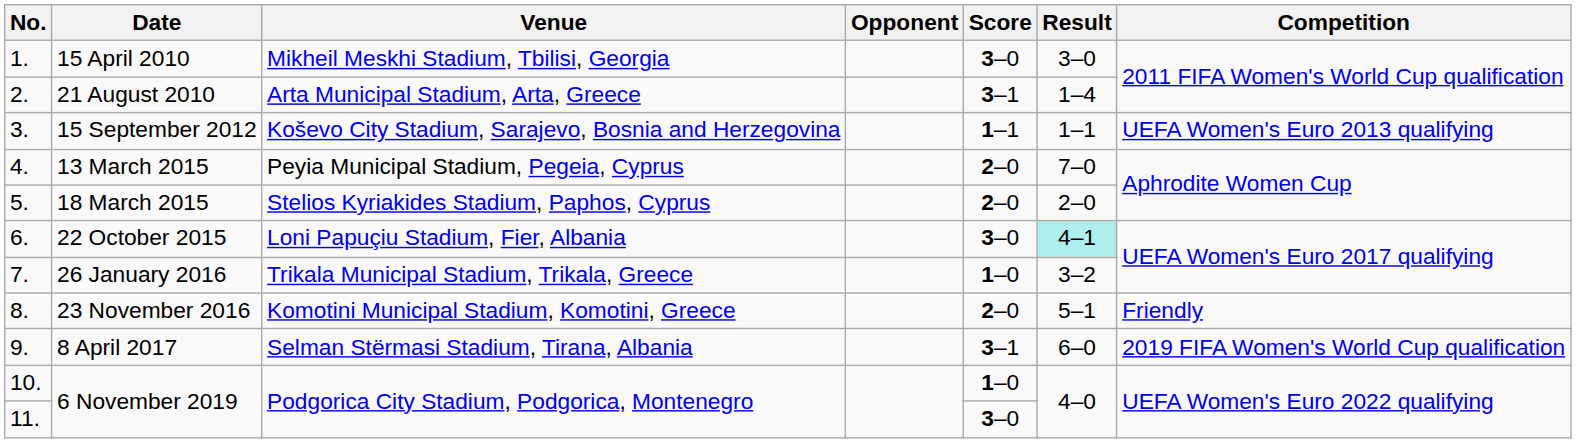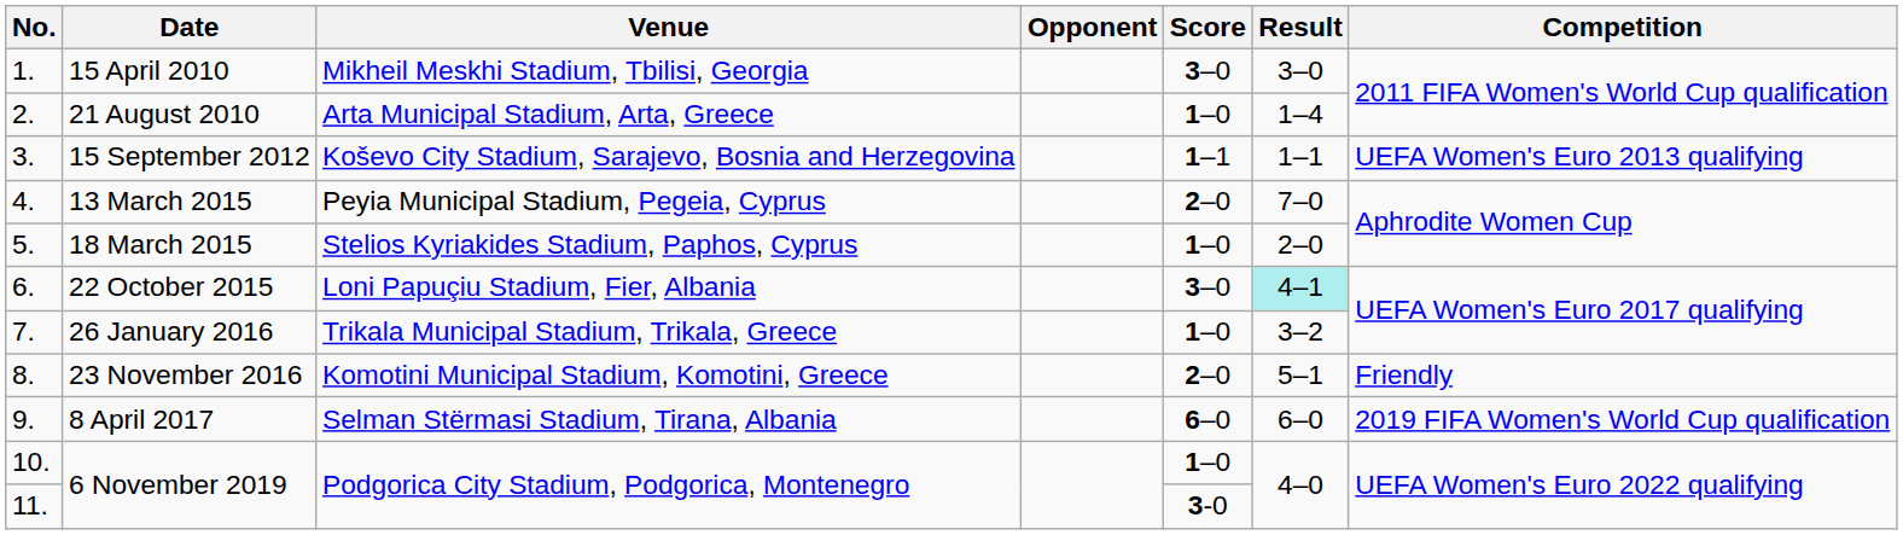21 August 2010 | Score: 3–1 -> 1–0
18 March 2015 | Score: 2–0 -> 1–0
8 April 2017 | Score: 3–1 -> 6–0
11. / 6 November 2019 | Score: 3–0 -> 3-0
